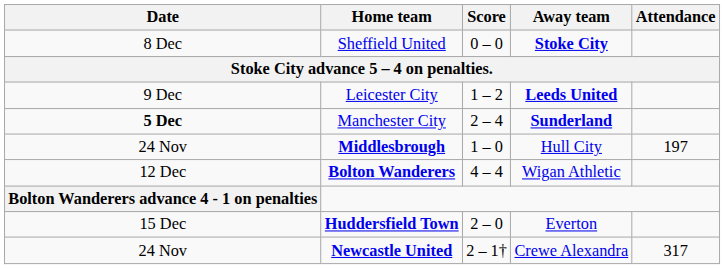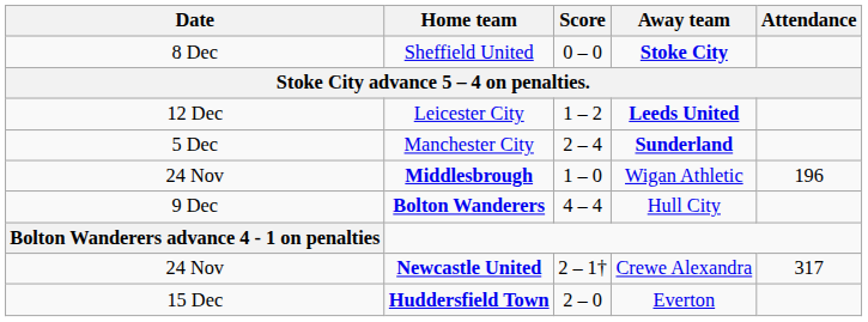Leicester City | Date: 9 Dec -> 12 Dec
Manchester City | Date: bold -> normal
Middlesbrough | Away team: Hull City -> Wigan Athletic
Middlesbrough | Attendance: 197 -> 196
Bolton Wanderers | Date: 12 Dec -> 9 Dec
Bolton Wanderers | Away team: Wigan Athletic -> Hull City
rows swapped: Huddersfield Town <-> Newcastle United
